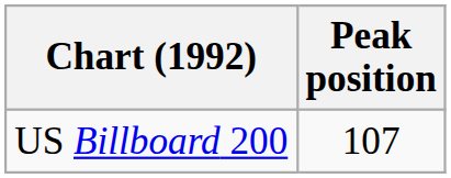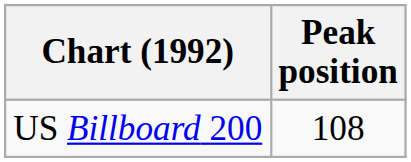US Billboard 200 | Peak position: 107 -> 108
